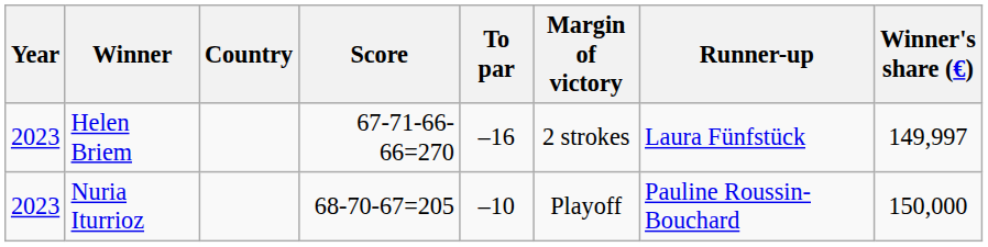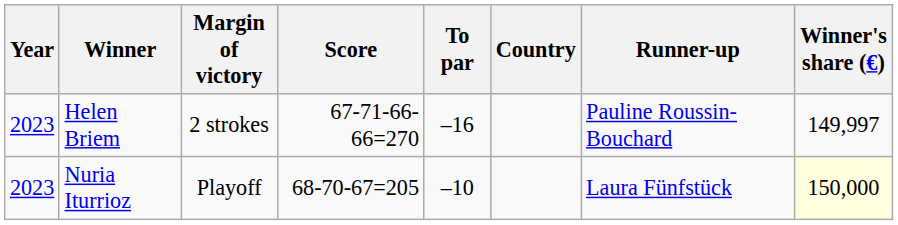columns swapped: Country <-> Margin of victory
Helen Briem | Runner-up: Laura Fünfstück -> Pauline Roussin-Bouchard
Nuria Iturrioz | Runner-up: Pauline Roussin-Bouchard -> Laura Fünfstück
Nuria Iturrioz | Winner's share (€): no background -> lightyellow background
